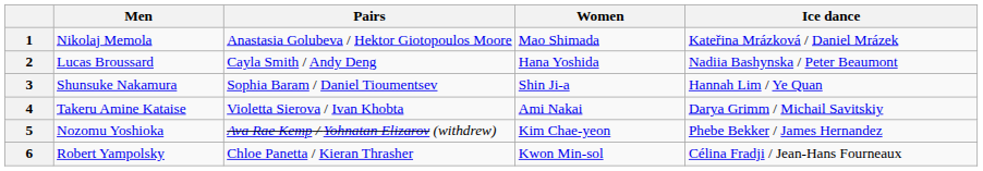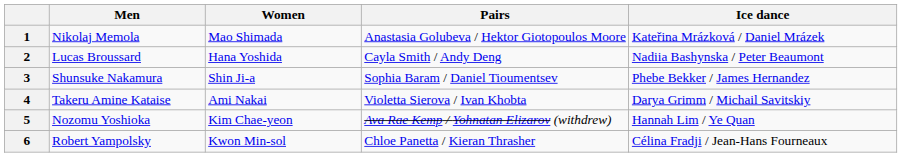columns swapped: Women <-> Pairs
3 | Ice dance: Hannah Lim / Ye Quan -> Phebe Bekker / James Hernandez
5 | Ice dance: Phebe Bekker / James Hernandez -> Hannah Lim / Ye Quan
